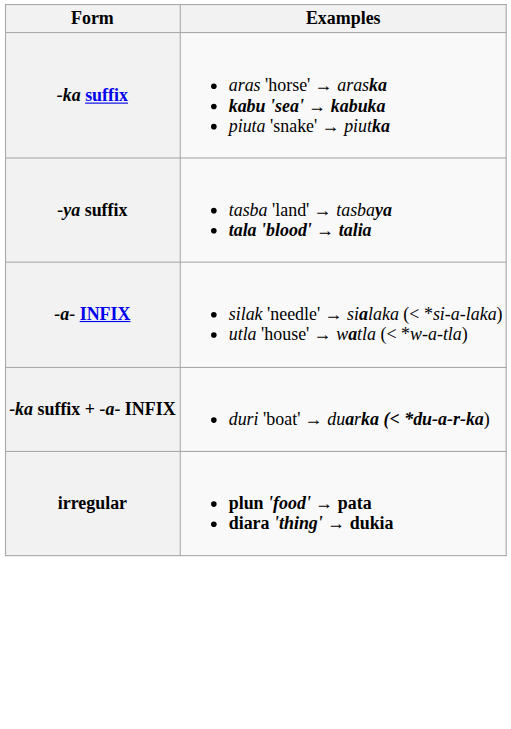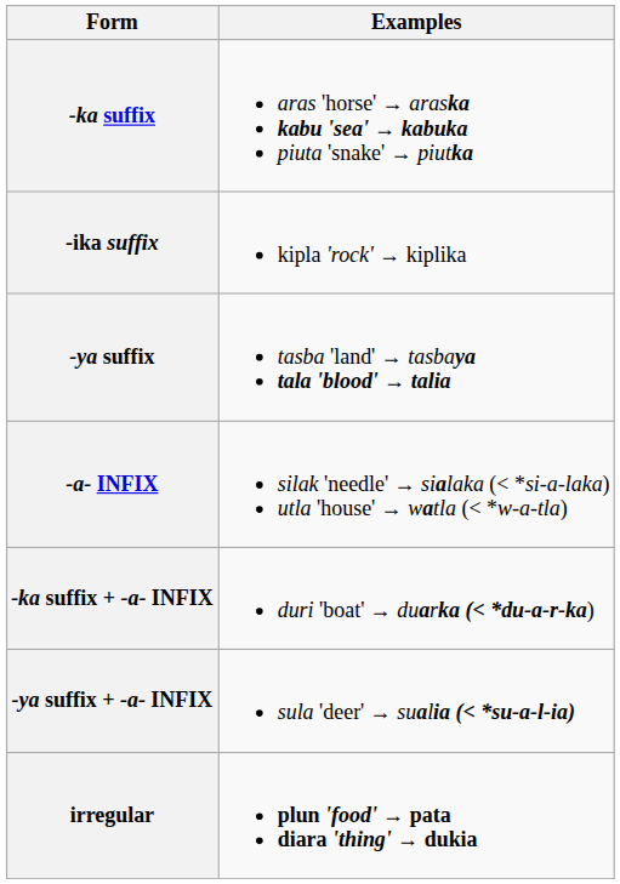+ row: -ika suffix | kipla 'rock' → kiplika
+ row: -ya suffix + -a- INFIX | sula 'deer' → sualia (< *su-a-l-ia)
